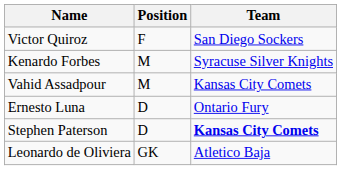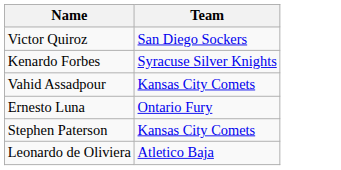- column: Position | F | M | M | D | D | GK
Stephen Paterson | Team: bold -> normal
